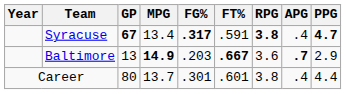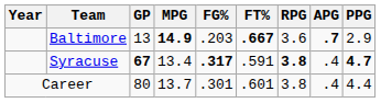rows swapped: Syracuse <-> Baltimore
